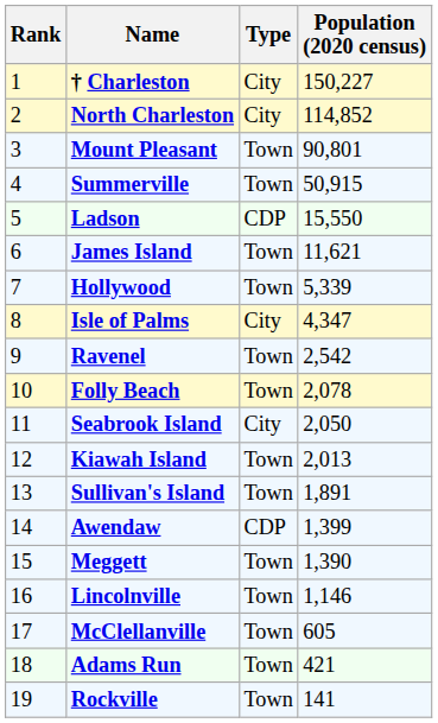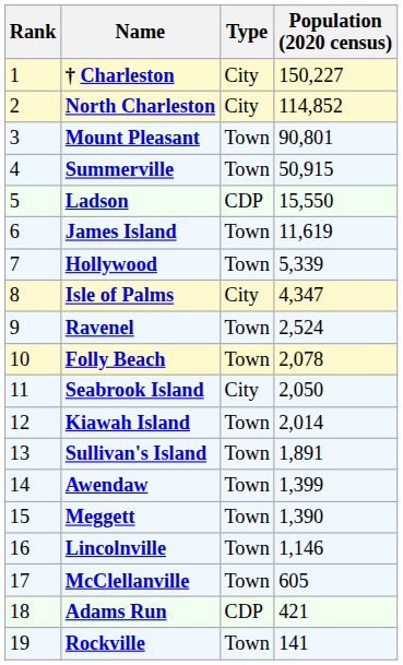James Island | Population (2020 census): 11,621 -> 11,619
Ravenel | Population (2020 census): 2,542 -> 2,524
Kiawah Island | Population (2020 census): 2,013 -> 2,014
Awendaw | Type: CDP -> Town
Adams Run | Type: Town -> CDP
